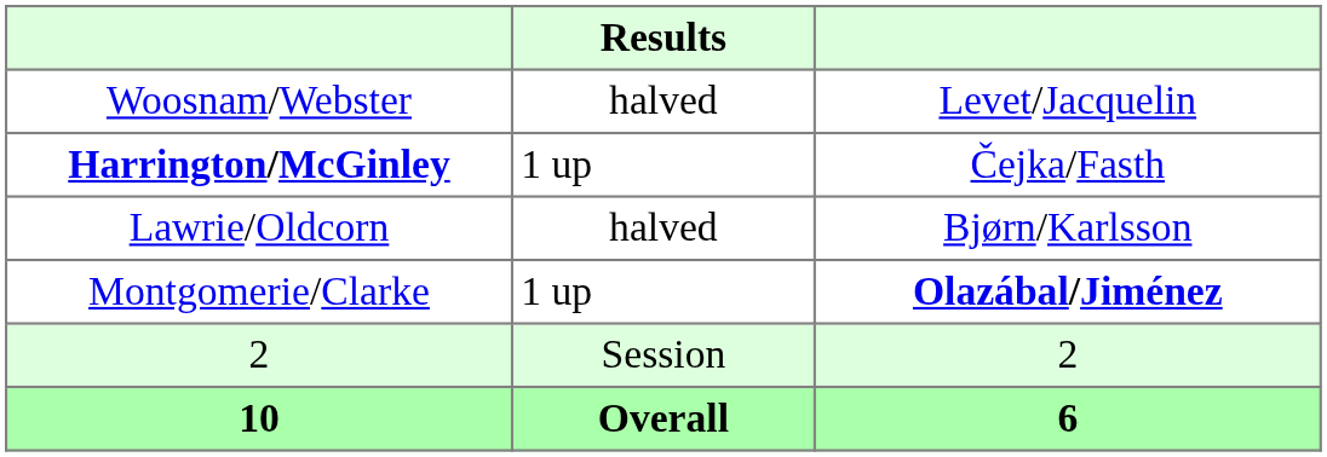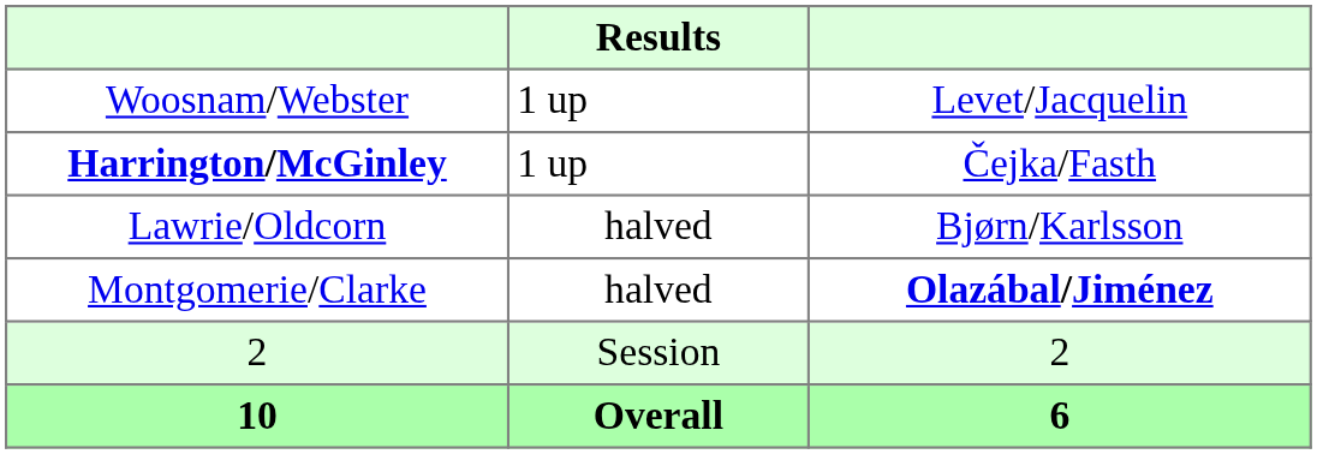Woosnam/Webster | Results: halved -> 1 up
Montgomerie/Clarke | Results: 1 up -> halved
